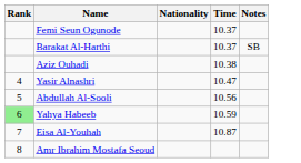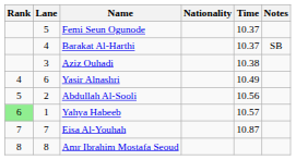+ column: Lane | 5 | 4 | 3 | 6 | 2 | 1 | 7 | 8
Yasir Alnashri | Time: 10.47 -> 10.49
Yahya Habeeb | Time: 10.59 -> 10.57
